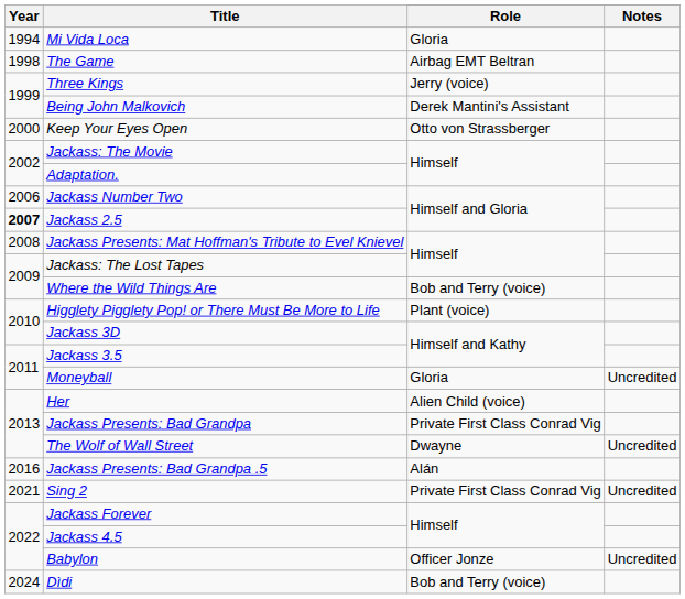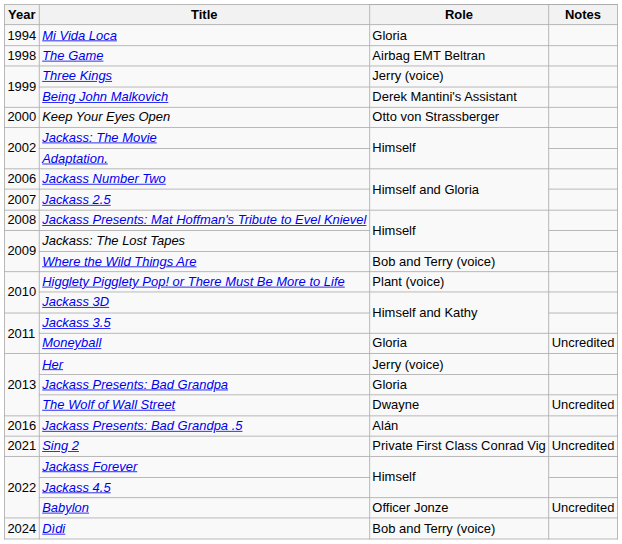Jackass 2.5 | Year: bold -> normal
Her | Role: Alien Child (voice) -> Jerry (voice)
Jackass Presents: Bad Grandpa | Role: Private First Class Conrad Vig -> Gloria
